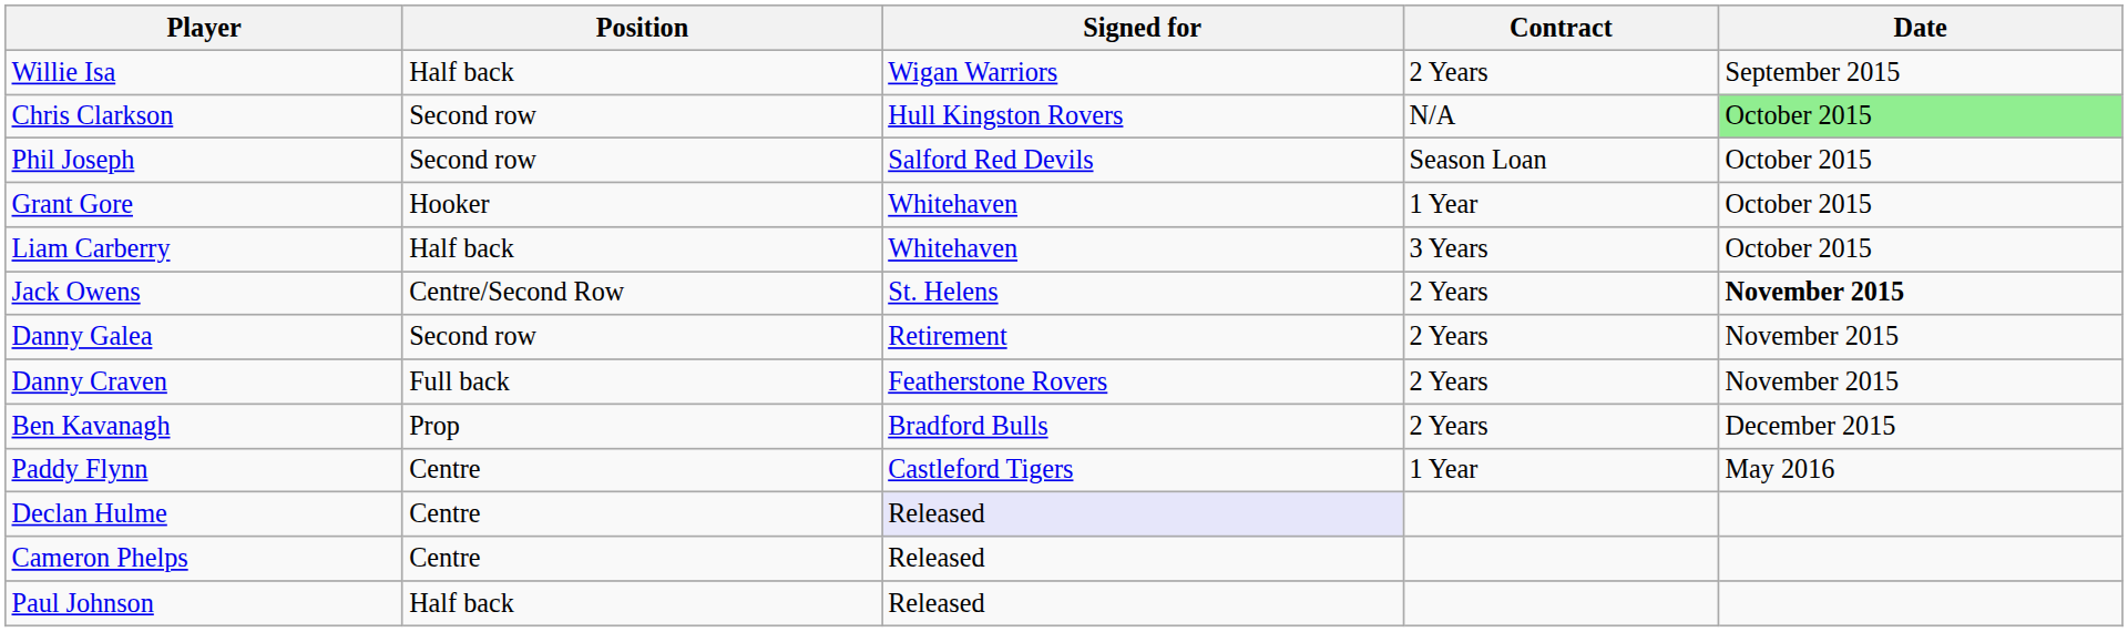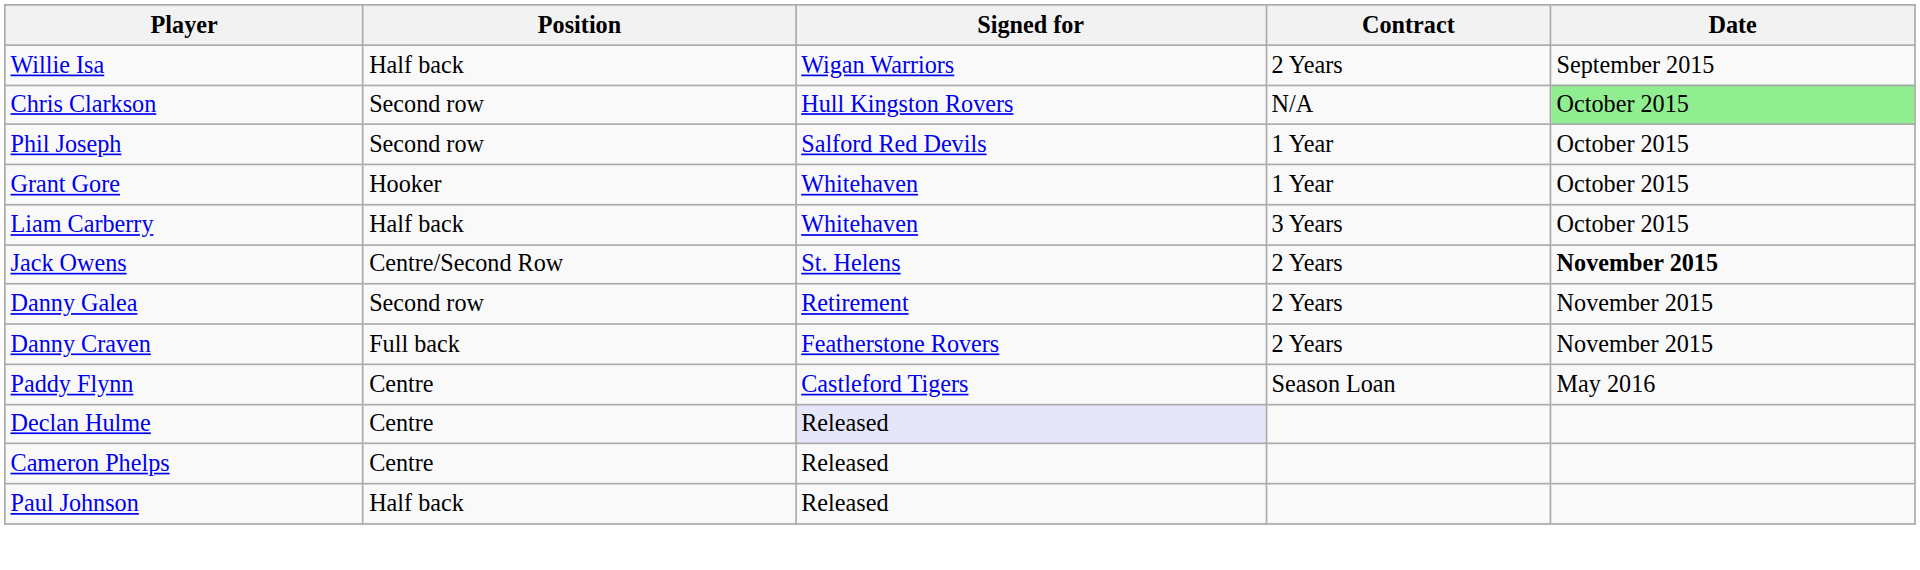Phil Joseph | Contract: Season Loan -> 1 Year
- row: Ben Kavanagh | Prop | Bradford Bulls | 2 Years | December 2015
Paddy Flynn | Contract: 1 Year -> Season Loan
